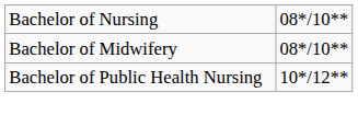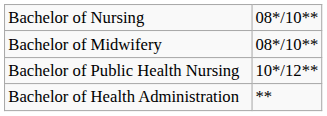+ row: Bachelor of Health Administration | **
